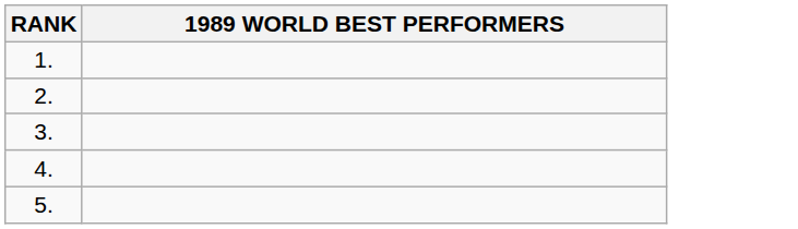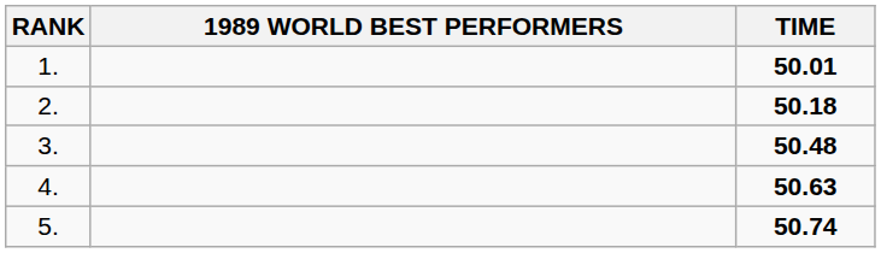+ column: TIME | 50.01 | 50.18 | 50.48 | 50.63 | 50.74
